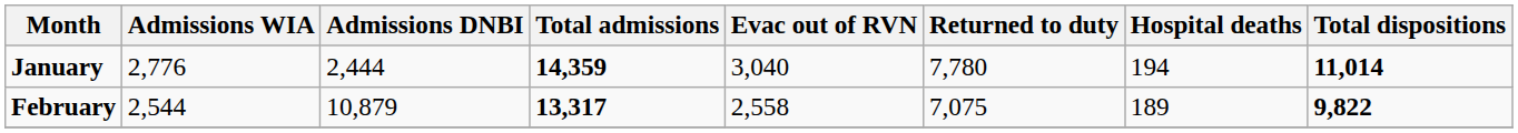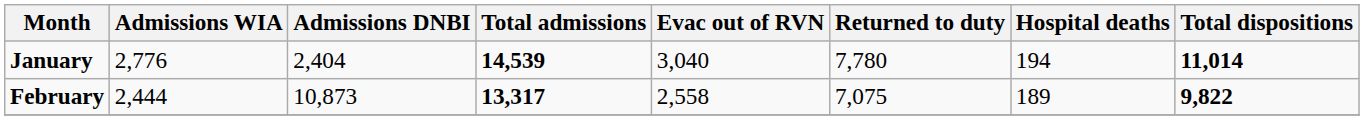January | Admissions DNBI: 2,444 -> 2,404
January | Total admissions: 14,359 -> 14,539
February | Admissions WIA: 2,544 -> 2,444
February | Admissions DNBI: 10,879 -> 10,873
